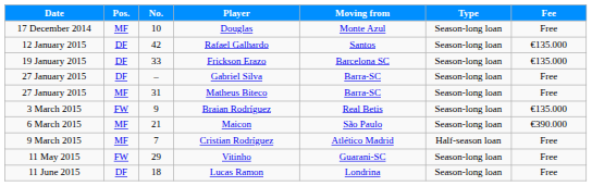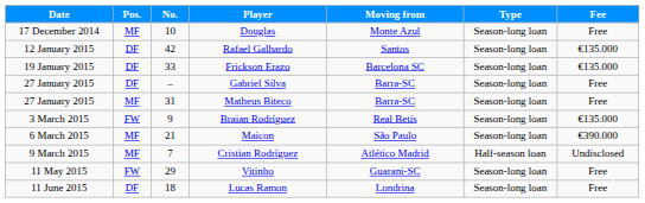Cristian Rodríguez | Fee: Free -> Undisclosed
